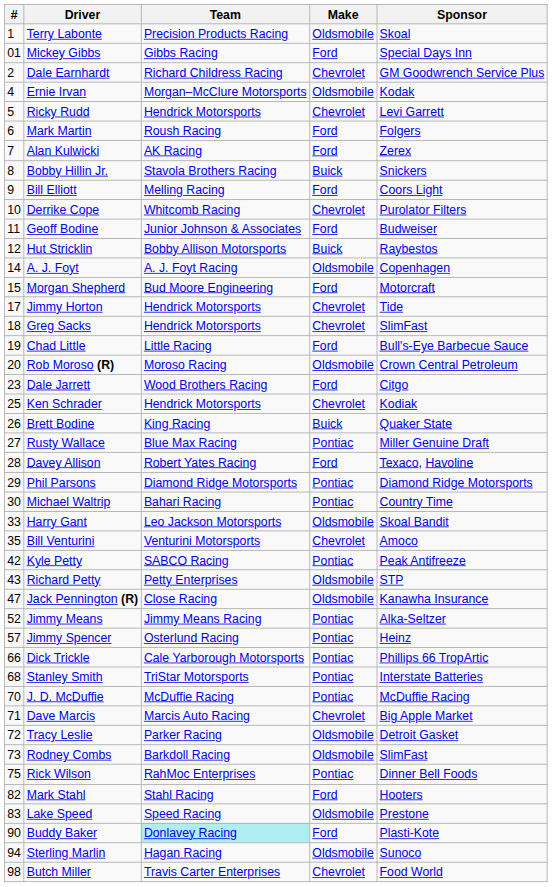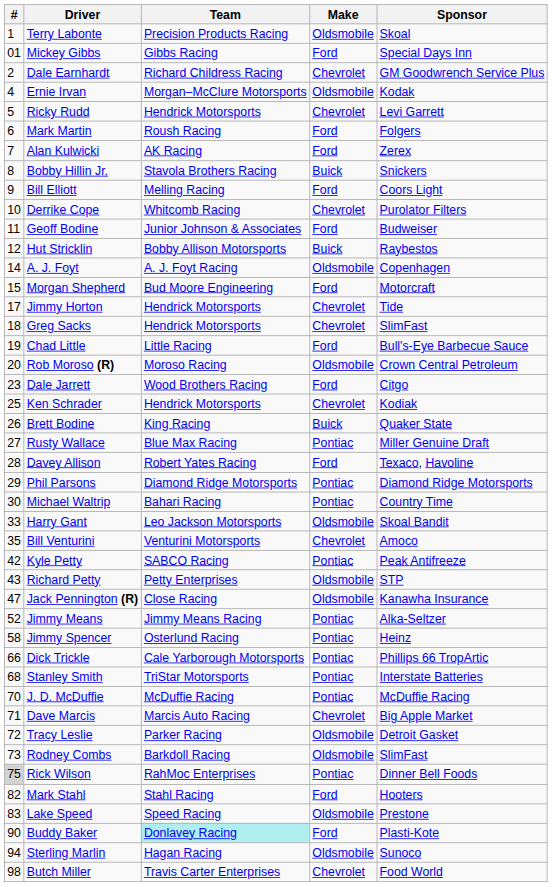Jimmy Spencer | #: 57 -> 58
Rick Wilson | #: no background -> lightgrey background
